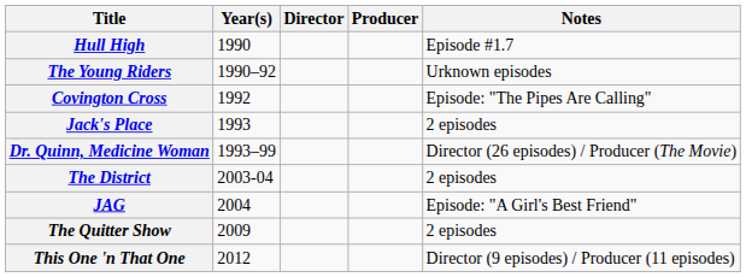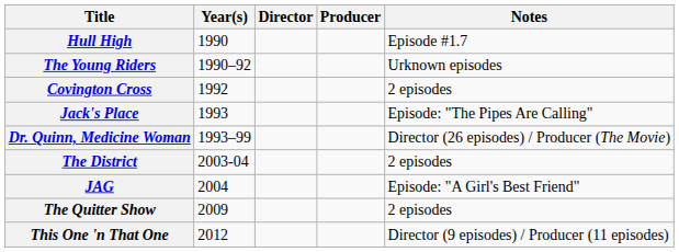Covington Cross | Notes: Episode: "The Pipes Are Calling" -> 2 episodes
Jack's Place | Notes: 2 episodes -> Episode: "The Pipes Are Calling"
